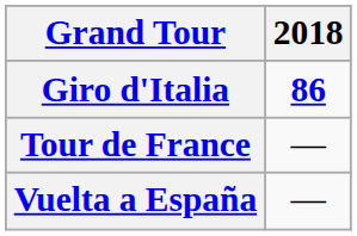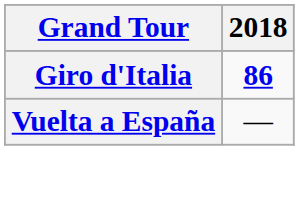- row: Tour de France | —
